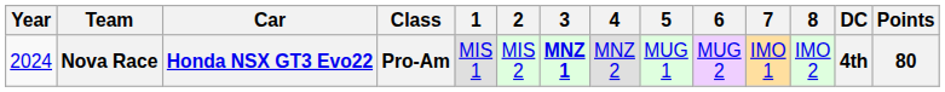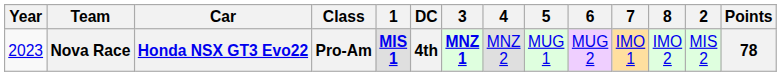columns swapped: 2 <-> DC
Nova Race | Year: 2024 -> 2023
Nova Race | 1: normal -> bold
Nova Race | Points: 80 -> 78
